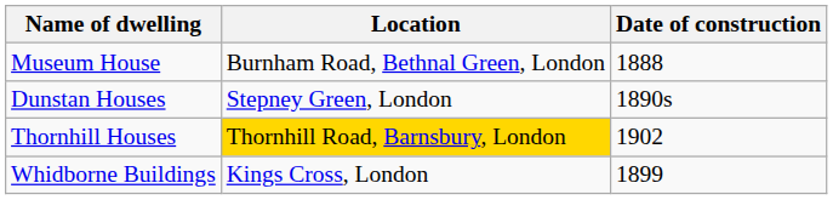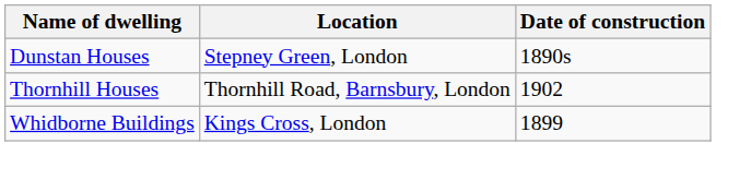- row: Museum House | Burnham Road, Bethnal Green, London | 1888
Thornhill Houses | Location: gold background -> no background
